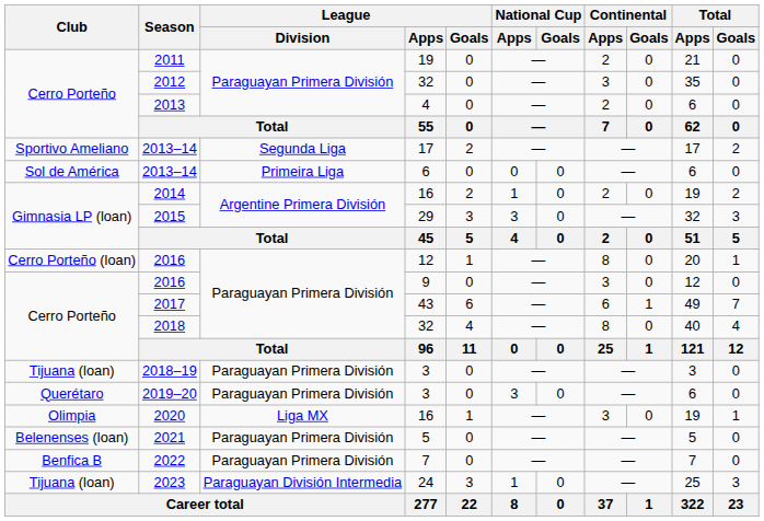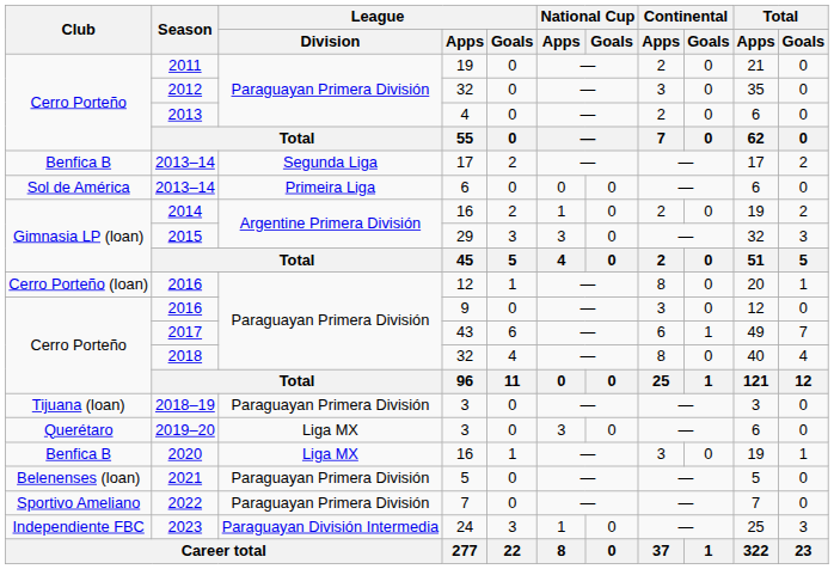2013–14 / 17 | Club: Sportivo Ameliano -> Benfica B
2019–20 | League / Division: Paraguayan Primera División -> Liga MX
2020 | Club: Olimpia -> Benfica B
2022 | Club: Benfica B -> Sportivo Ameliano
2023 | Club: Tijuana (loan) -> Independiente FBC
